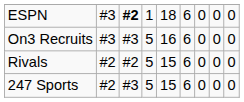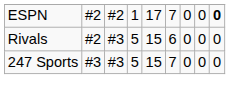ESPN | column 2: #3 -> #2
ESPN | column 3: bold -> normal
ESPN | column 5: 18 -> 17
ESPN | column 6: 6 -> 7
ESPN | column 9: normal -> bold
- row: On3 Recruits | #3 | #3 | 5 | 16 | 6 | 0 | 0 | 0
Rivals | column 3: #2 -> #3
247 Sports | column 2: #2 -> #3
247 Sports | column 6: 6 -> 7
